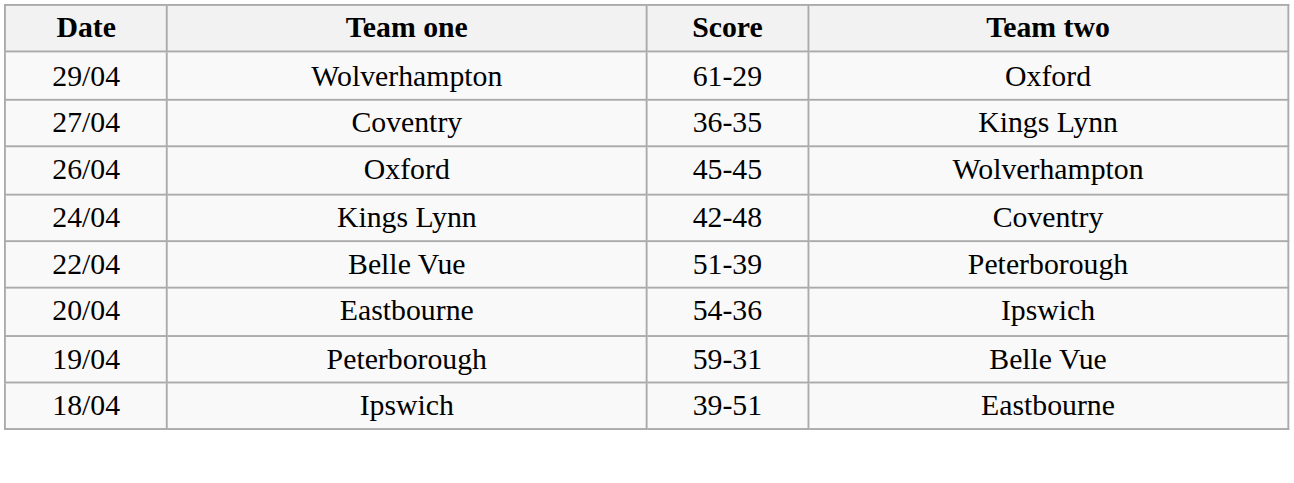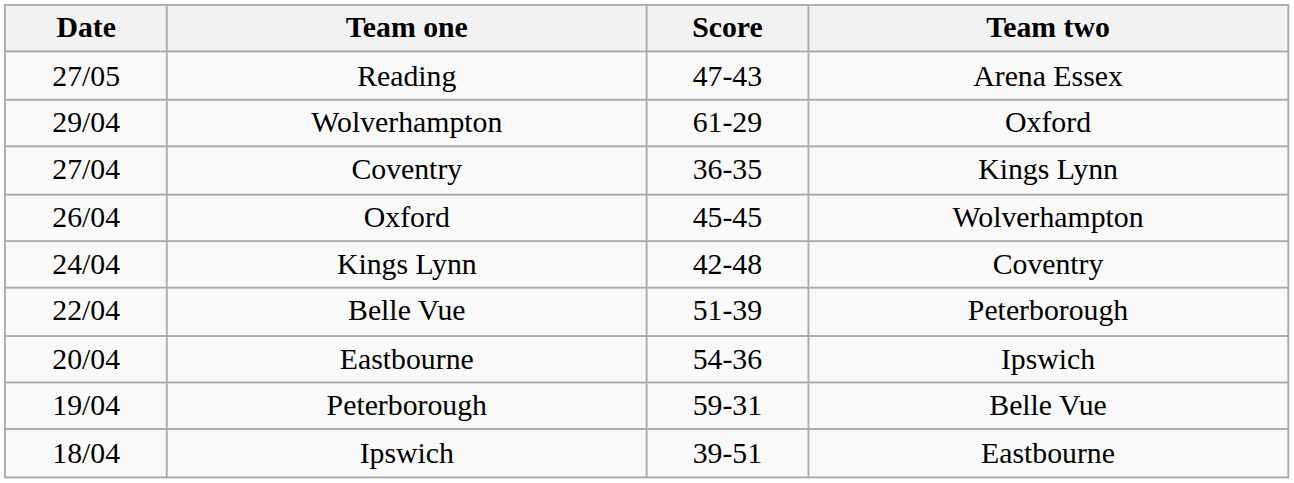+ row: 27/05 | Reading | 47-43 | Arena Essex
